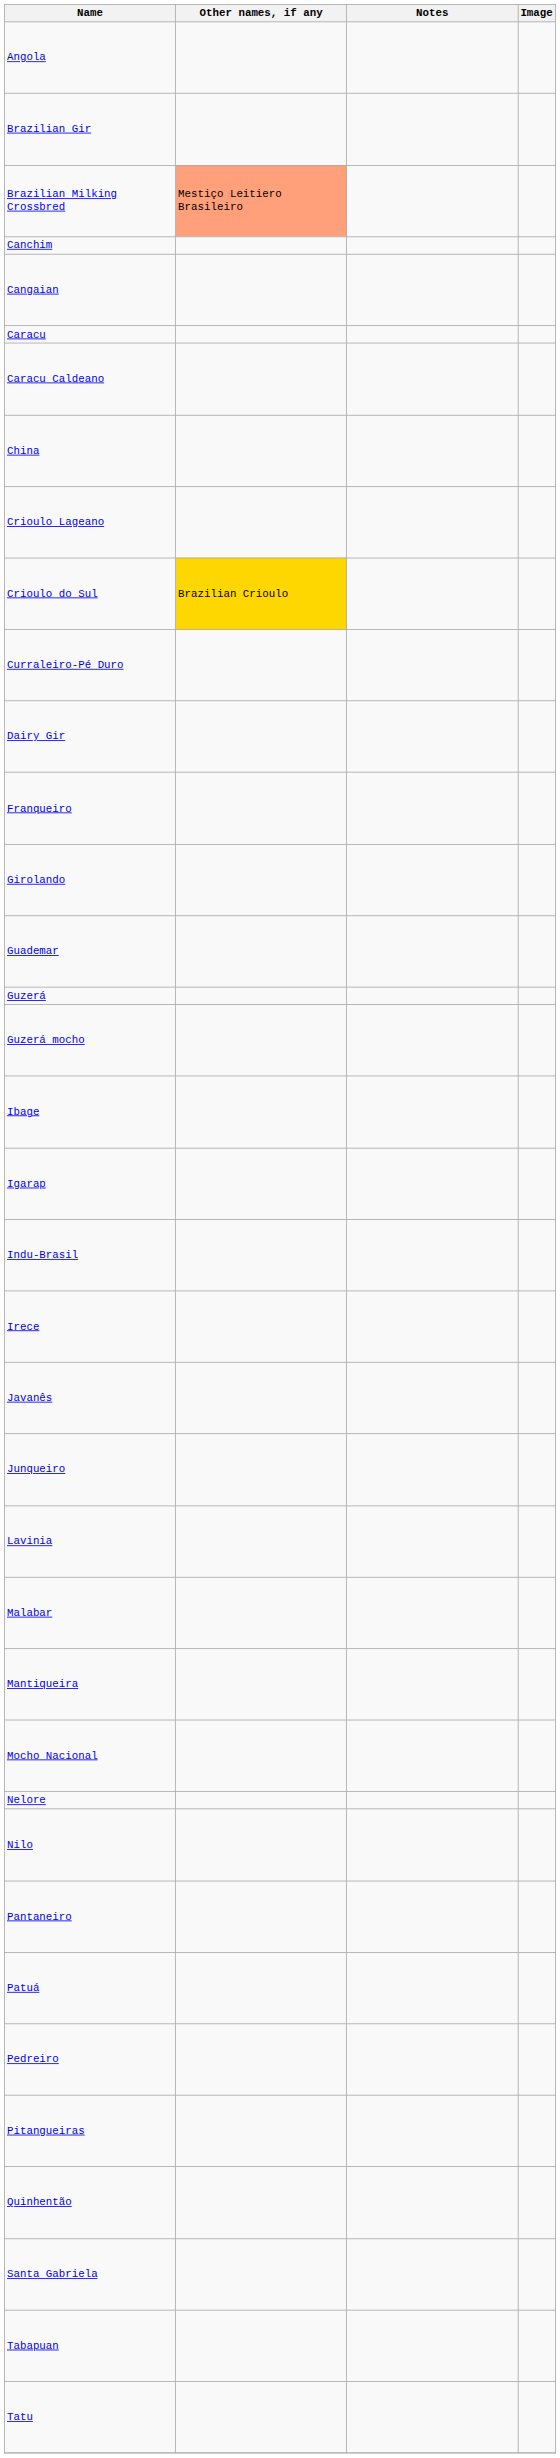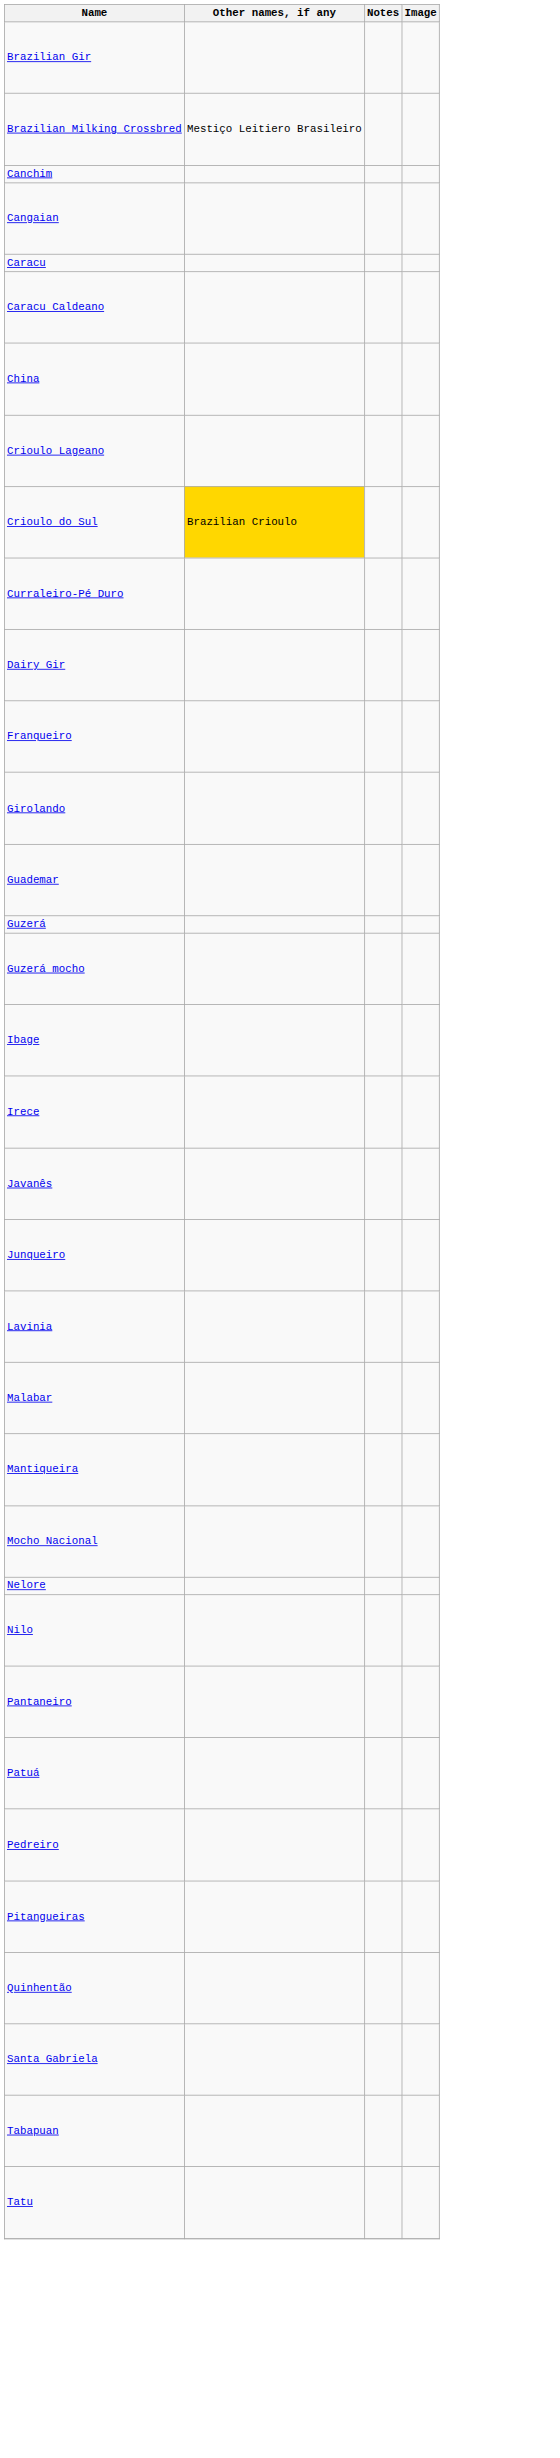- row: Angola
Brazilian Milking Crossbred | Other names, if any: lightsalmon background -> no background
- row: Igarap
- row: Indu-Brasil
